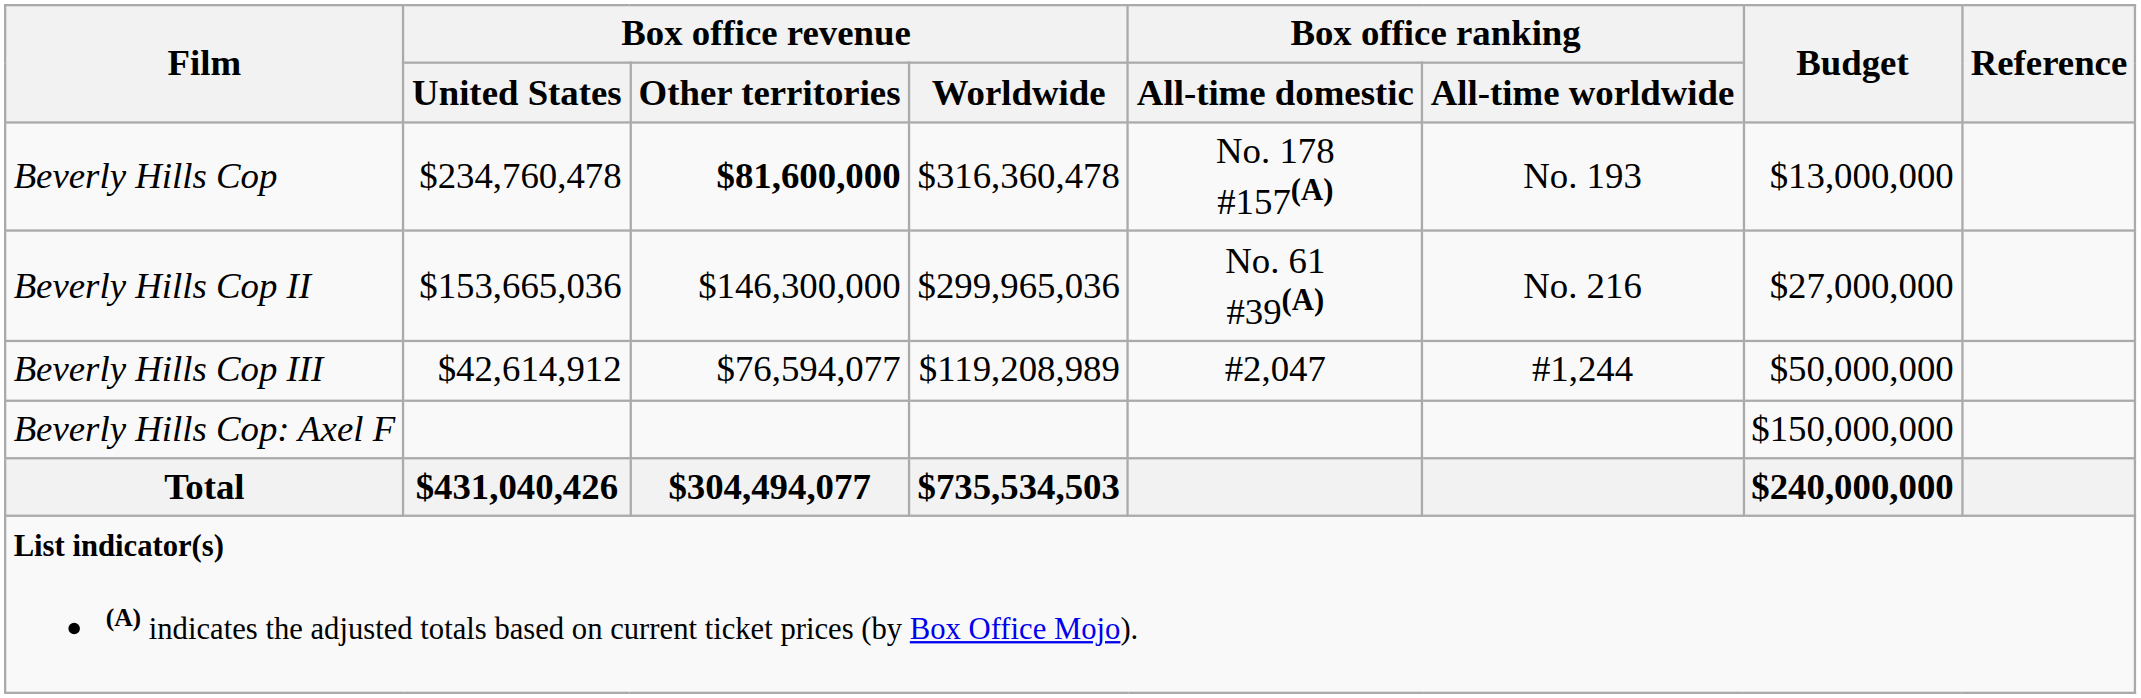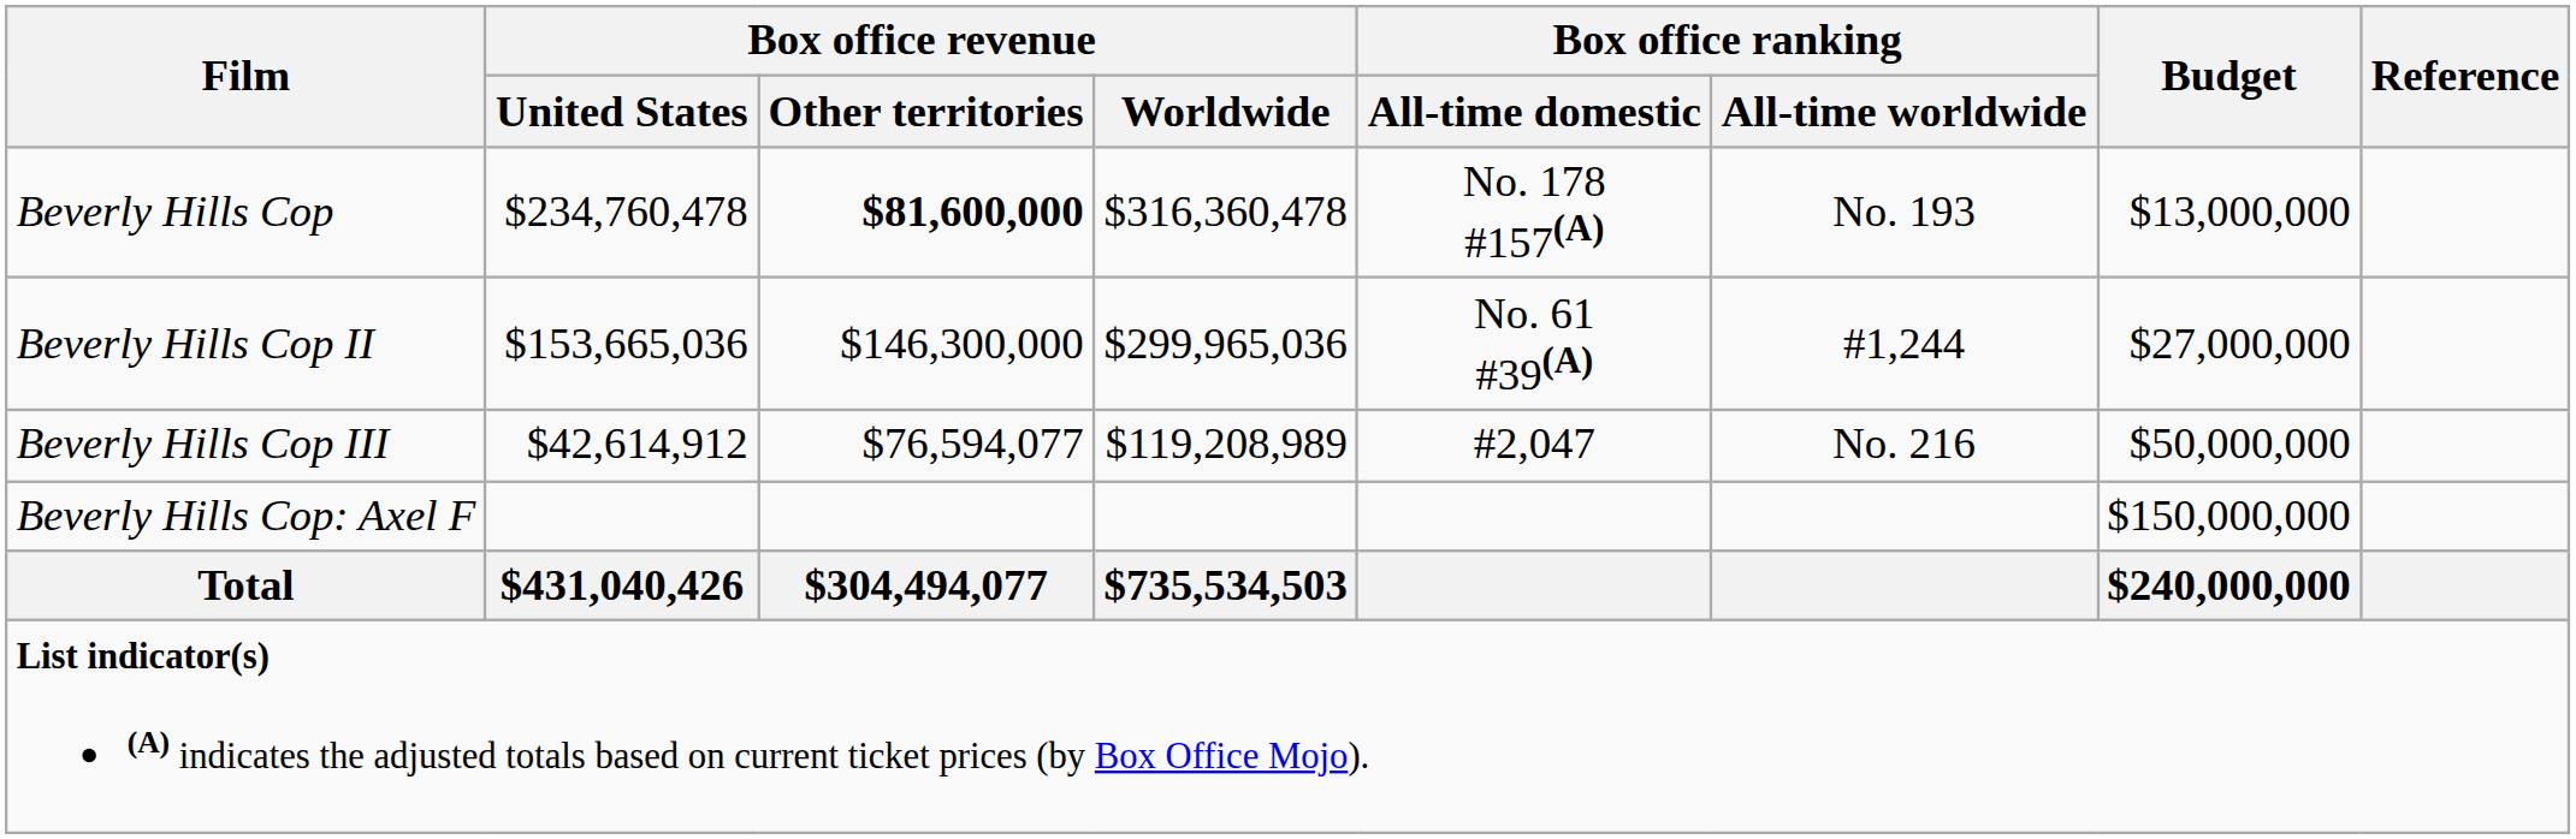Beverly Hills Cop II | Box office ranking / All-time worldwide: No. 216 -> #1,244
Beverly Hills Cop III | Box office ranking / All-time worldwide: #1,244 -> No. 216
